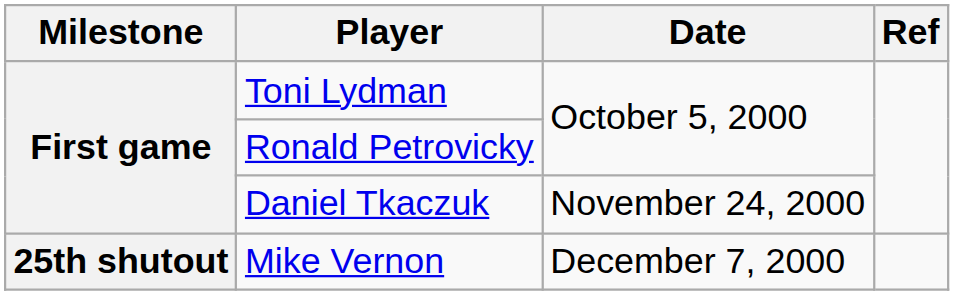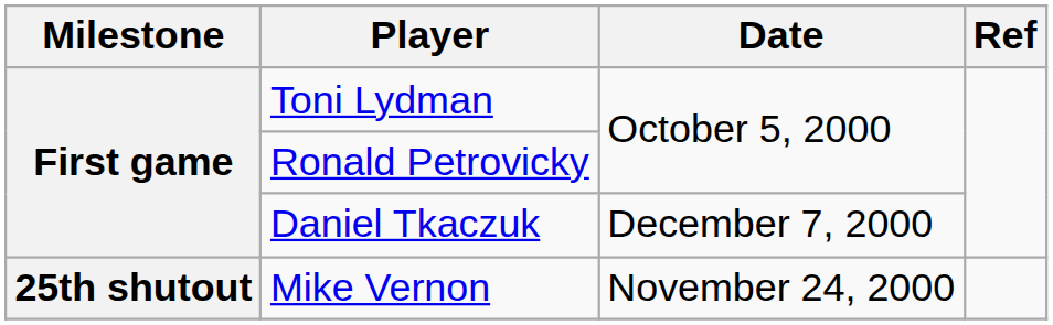Daniel Tkaczuk | Date: November 24, 2000 -> December 7, 2000
Mike Vernon | Date: December 7, 2000 -> November 24, 2000
